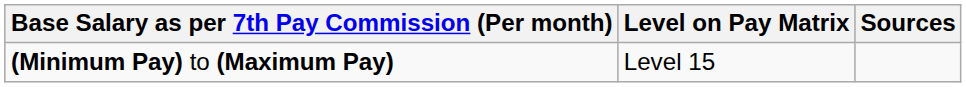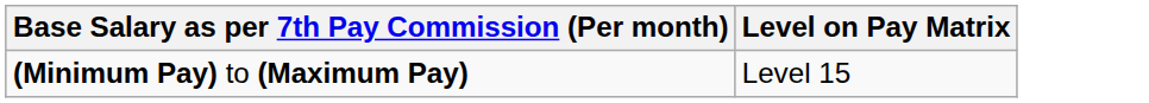- column: Sources
